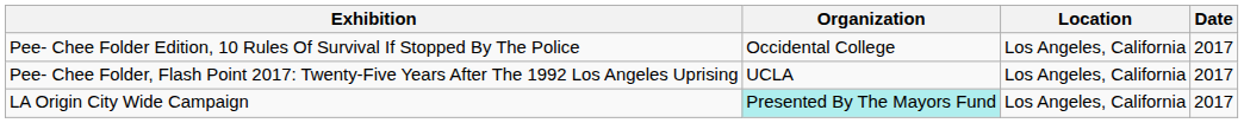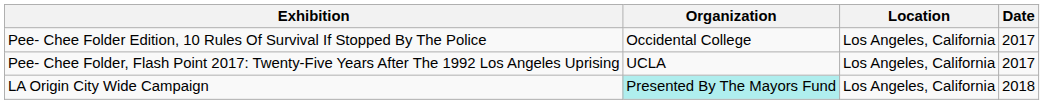LA Origin City Wide Campaign | Date: 2017 -> 2018
